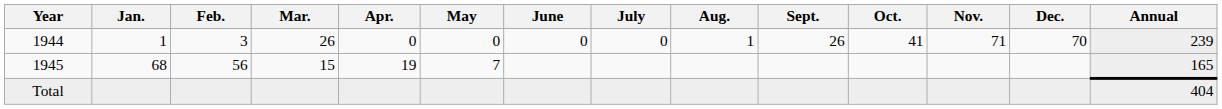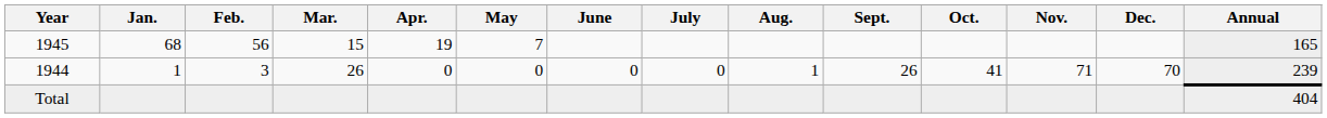rows swapped: 1944 <-> 1945
